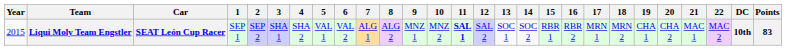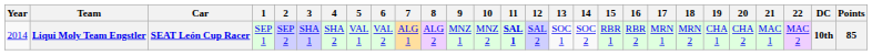Liqui Moly Team Engstler | Year: 2015 -> 2014
Liqui Moly Team Engstler | Points: 83 -> 85
